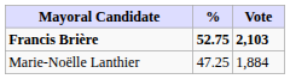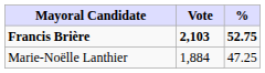columns swapped: Vote <-> %
